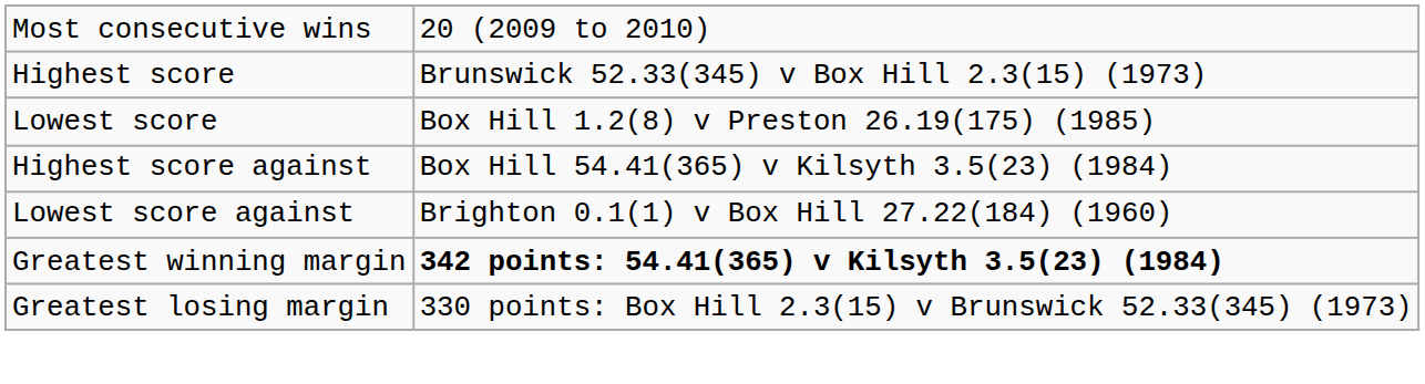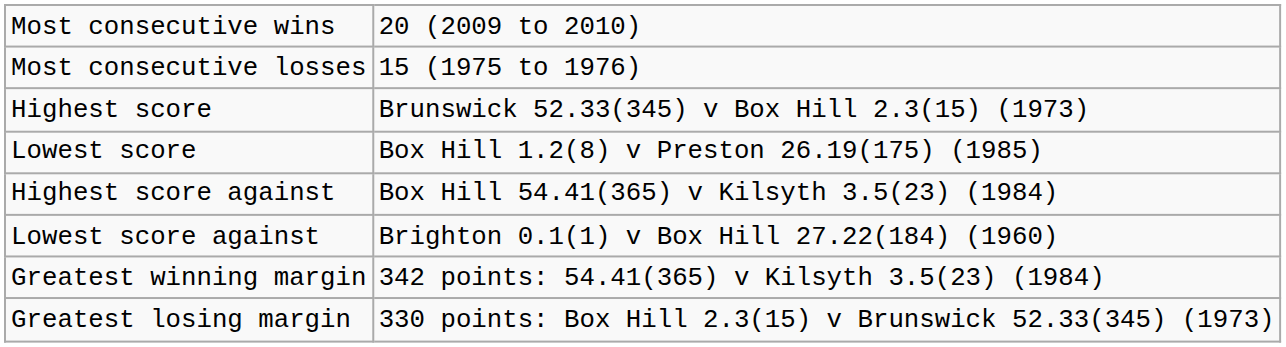+ row: Most consecutive losses | 15 (1975 to 1976)
Greatest winning margin | column 2: bold -> normal
